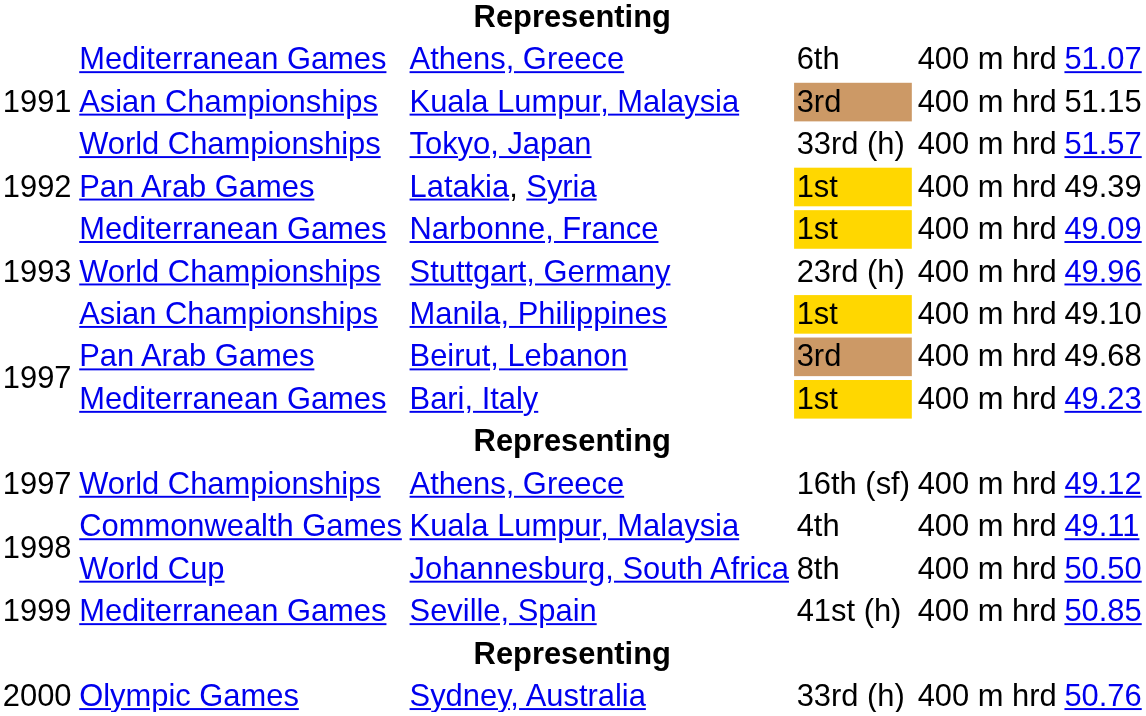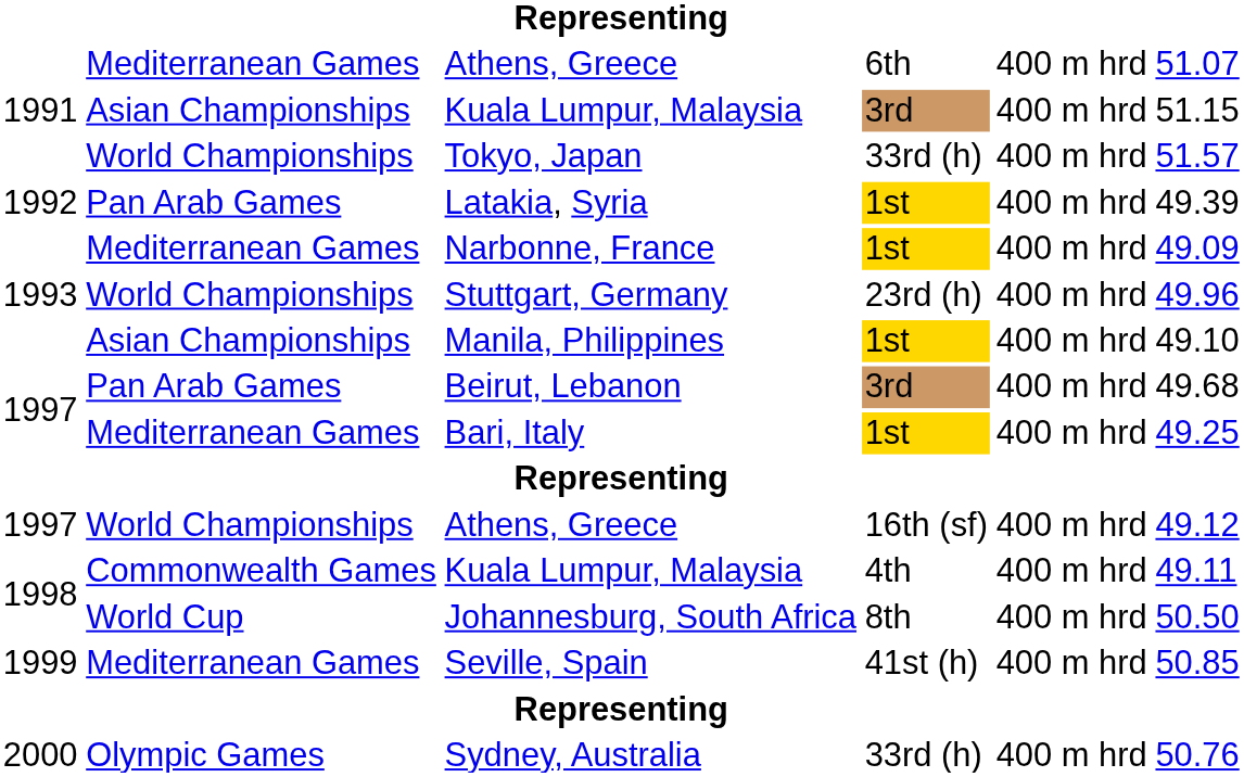Bari, Italy | column 6: 49.23 -> 49.25
